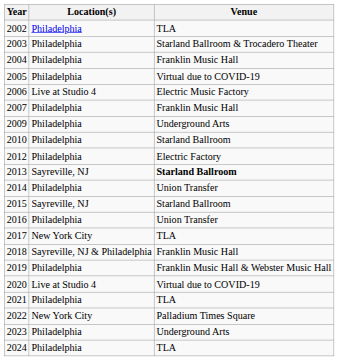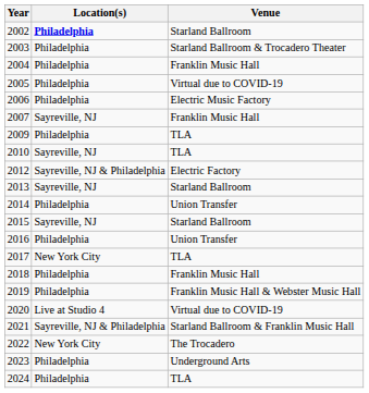2002 | Location(s): normal -> bold
2002 | Venue: TLA -> Starland Ballroom
2006 | Location(s): Live at Studio 4 -> Philadelphia
2007 | Location(s): Philadelphia -> Sayreville, NJ
2009 | Venue: Underground Arts -> TLA
2010 | Location(s): Philadelphia -> Sayreville, NJ
2010 | Venue: Starland Ballroom -> TLA
2012 | Location(s): Philadelphia -> Sayreville, NJ & Philadelphia
2013 | Venue: bold -> normal
2018 | Location(s): Sayreville, NJ & Philadelphia -> Philadelphia
2021 | Location(s): Philadelphia -> Sayreville, NJ & Philadelphia
2021 | Venue: TLA -> Starland Ballroom & Franklin Music Hall
2022 | Venue: Palladium Times Square -> The Trocadero
